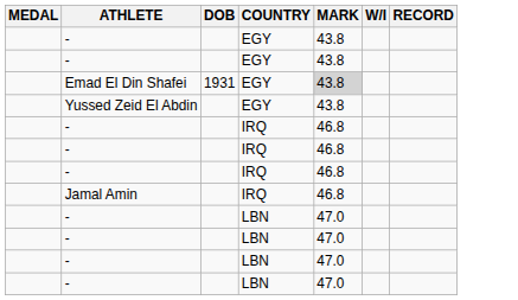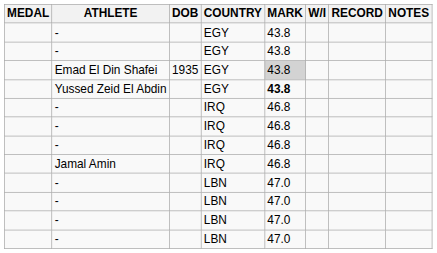+ column: NOTES
Emad El Din Shafei | DOB: 1931 -> 1935
Yussed Zeid El Abdin | MARK: normal -> bold
